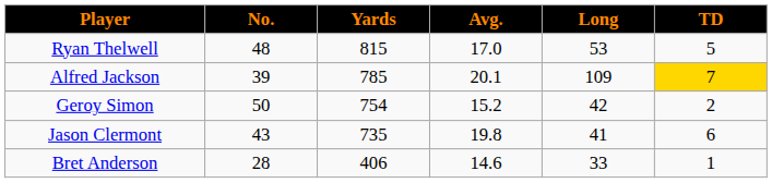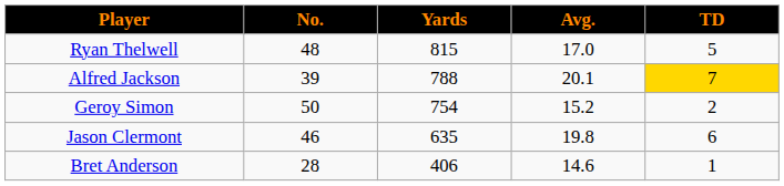- column: Long | 53 | 109 | 42 | 41 | 33
Alfred Jackson | Yards: 785 -> 788
Jason Clermont | No.: 43 -> 46
Jason Clermont | Yards: 735 -> 635
